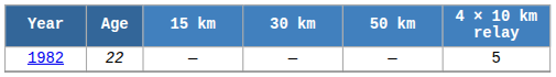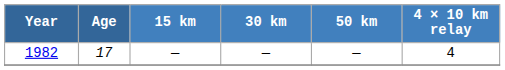1982 | Age: 22 -> 17
1982 | 4 × 10 km relay: 5 -> 4
